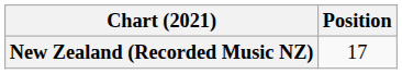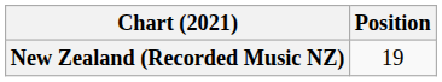New Zealand (Recorded Music NZ) | Position: 17 -> 19
